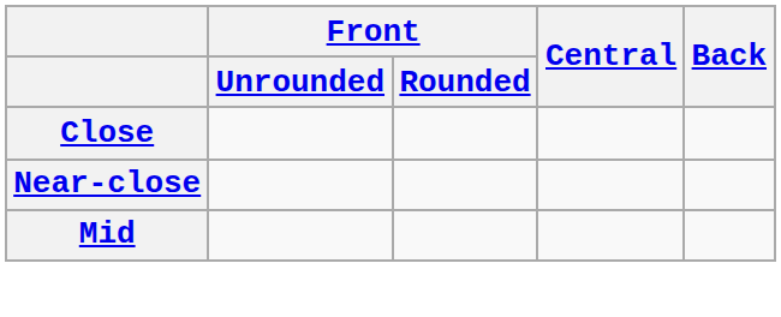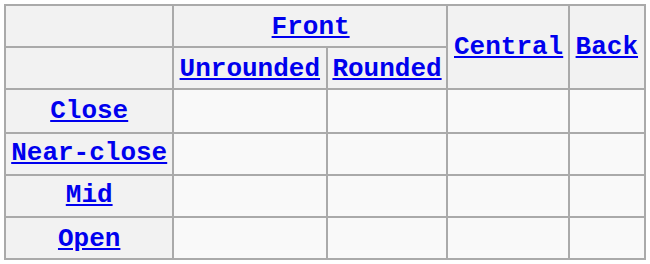+ row: Open
